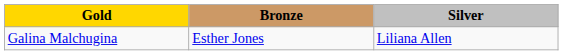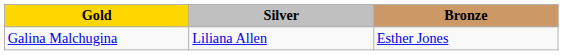columns swapped: Silver <-> Bronze
